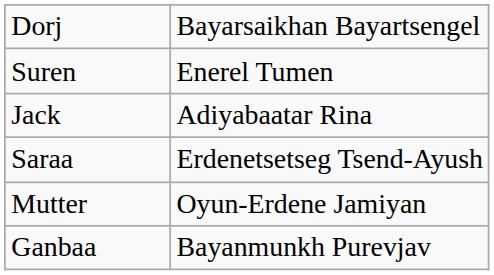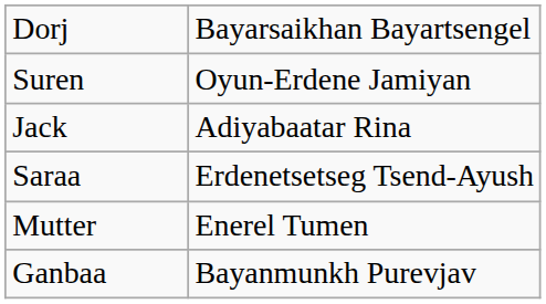Suren | column 2: Enerel Tumen -> Oyun-Erdene Jamiyan
Mutter | column 2: Oyun-Erdene Jamiyan -> Enerel Tumen
